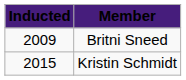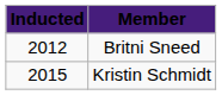Britni Sneed | Inducted: 2009 -> 2012
